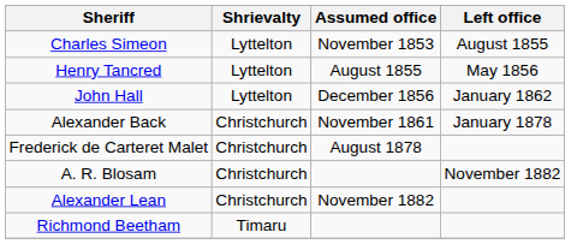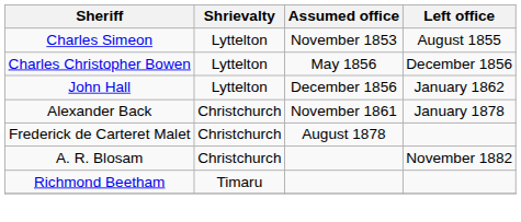- row: Henry Tancred | Lyttelton | August 1855 | May 1856
+ row: Charles Christopher Bowen | Lyttelton | May 1856 | December 1856
- row: Alexander Lean | Christchurch | November 1882
